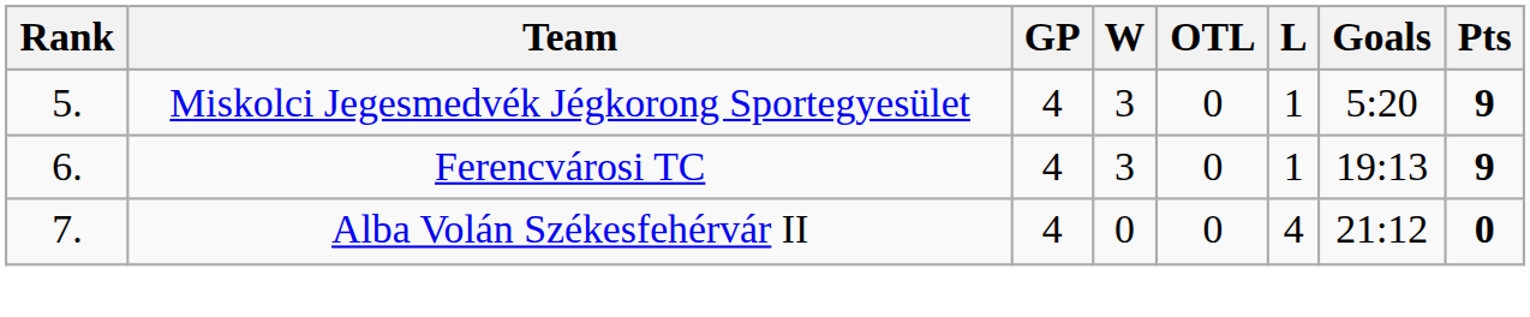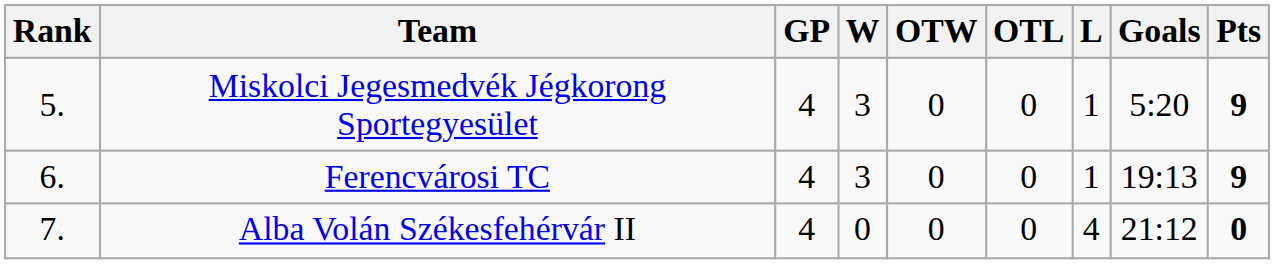+ column: OTW | 0 | 0 | 0
